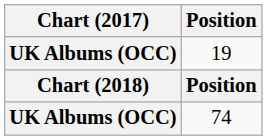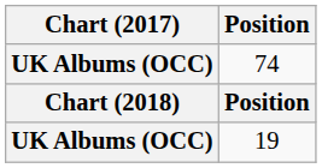rows swapped: 19 <-> 74
